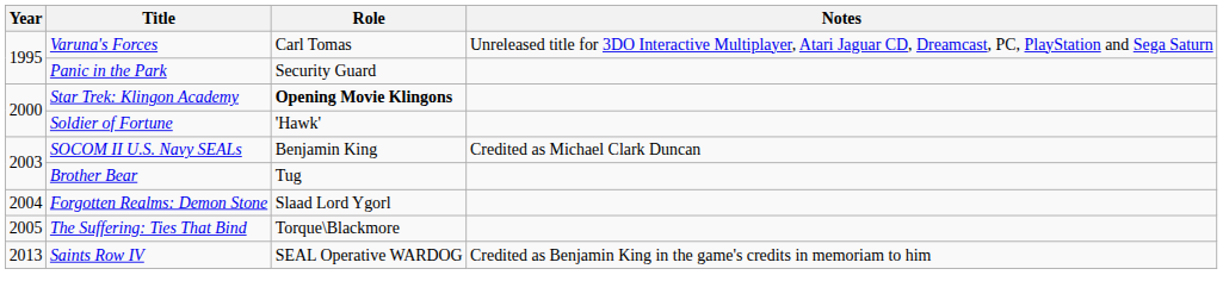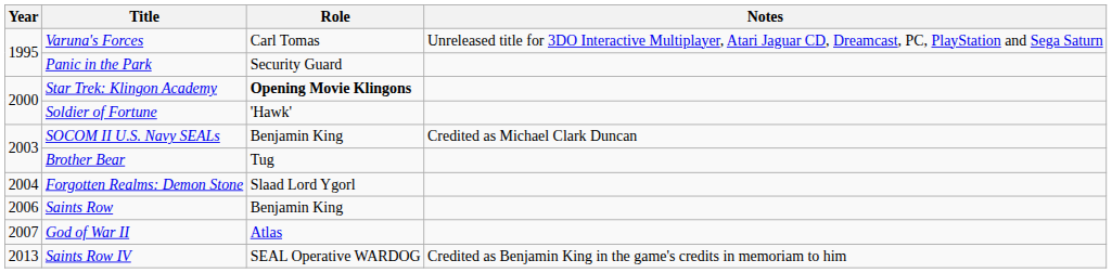- row: 2005 | The Suffering: Ties That Bind | Torque\Blackmore
+ row: 2006 | Saints Row | Benjamin King
+ row: 2007 | God of War II | Atlas
